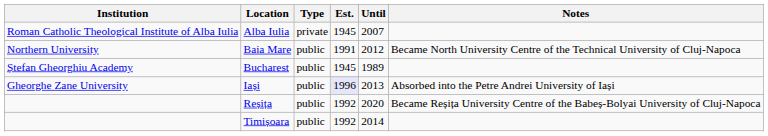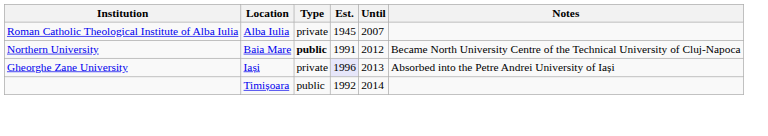Baia Mare | Type: normal -> bold
- row: Ștefan Gheorghiu Academy | Bucharest | public | 1945 | 1989
Iași | Type: public -> private
- row: Reșița | public | 1992 | 2020 | Became Reșița University Centre of the Babeș-Bolyai University of Cluj-Napoca
